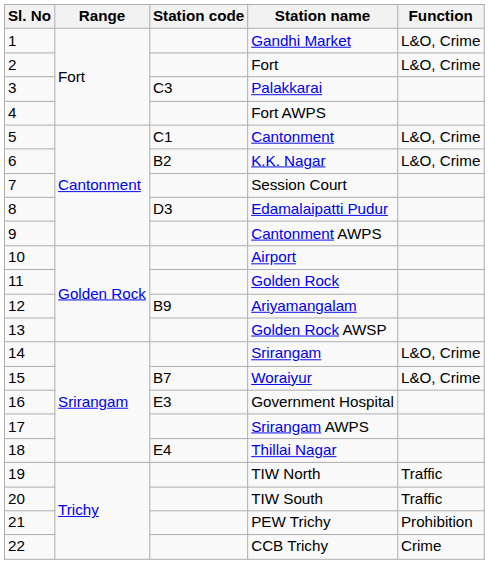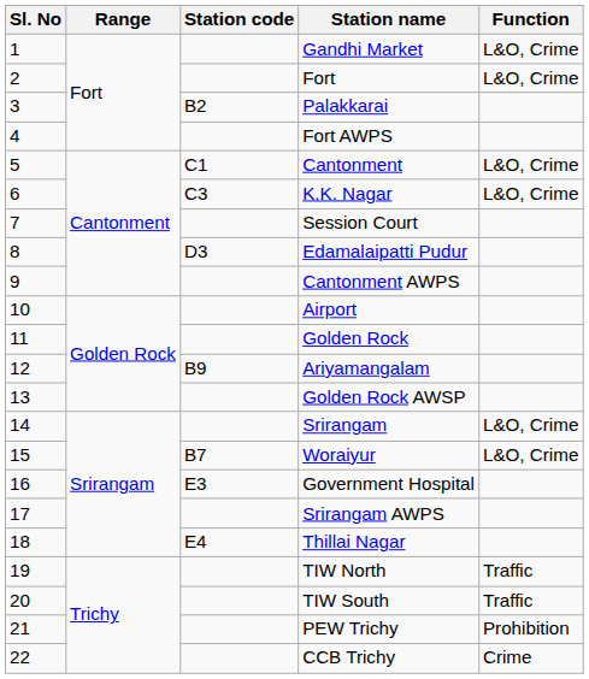Palakkarai | Station code: C3 -> B2
K.K. Nagar | Station code: B2 -> C3
